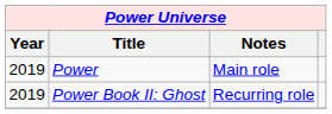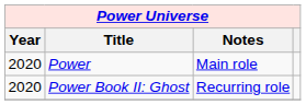Power | Year: 2019 -> 2020
Power Book II: Ghost | Year: 2019 -> 2020
